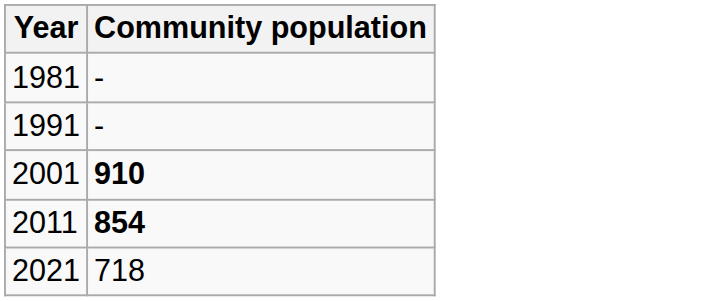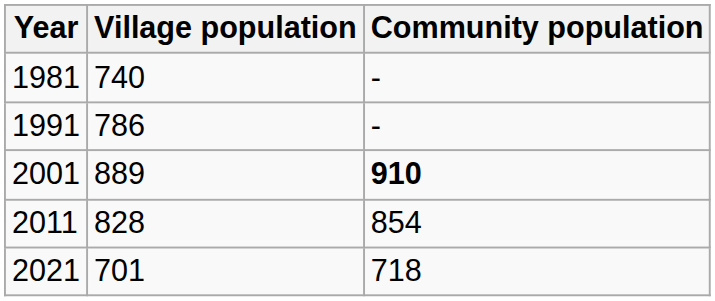+ column: Village population | 740 | 786 | 889 | 828 | 701
2011 | Community population: bold -> normal
